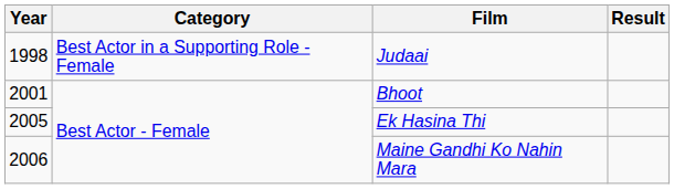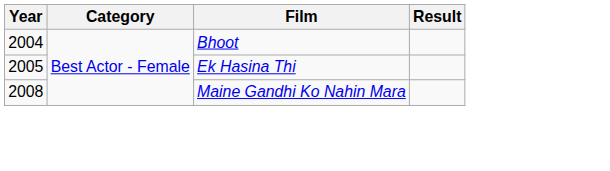- row: 1998 | Best Actor in a Supporting Role - Female | Judaai
Bhoot | Year: 2001 -> 2004
Maine Gandhi Ko Nahin Mara | Year: 2006 -> 2008
